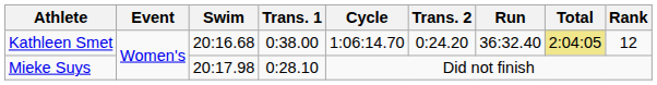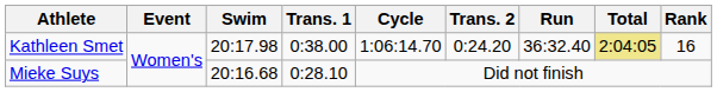Kathleen Smet | Swim: 20:16.68 -> 20:17.98
Kathleen Smet | Rank: 12 -> 16
Mieke Suys | Swim: 20:17.98 -> 20:16.68
